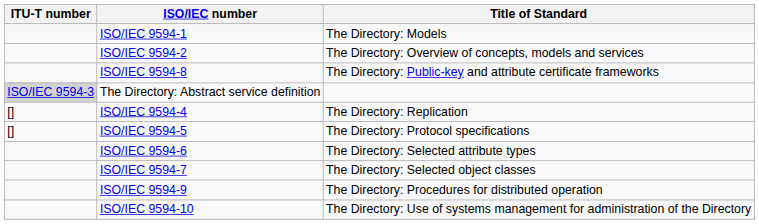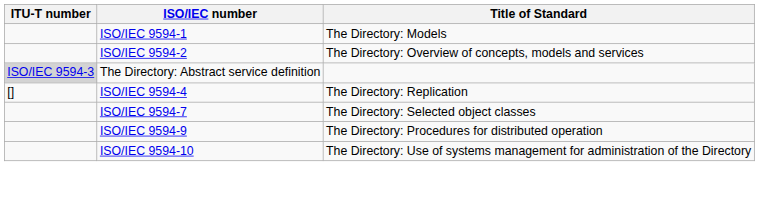- row: ISO/IEC 9594-8 | The Directory: Public-key and attribute certificate frameworks
- row: [] | ISO/IEC 9594-5 | The Directory: Protocol specifications
- row: ISO/IEC 9594-6 | The Directory: Selected attribute types
